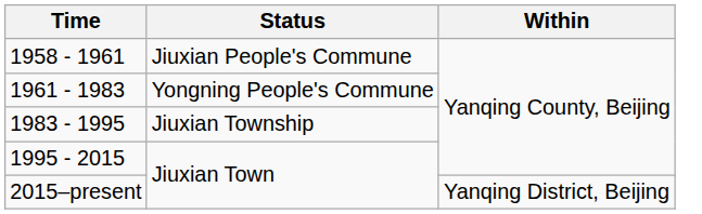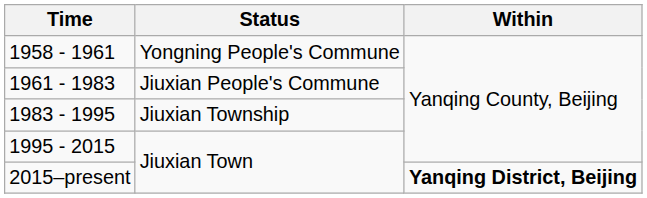1958 - 1961 | Status: Jiuxian People's Commune -> Yongning People's Commune
1961 - 1983 | Status: Yongning People's Commune -> Jiuxian People's Commune
2015–present | Within: normal -> bold
